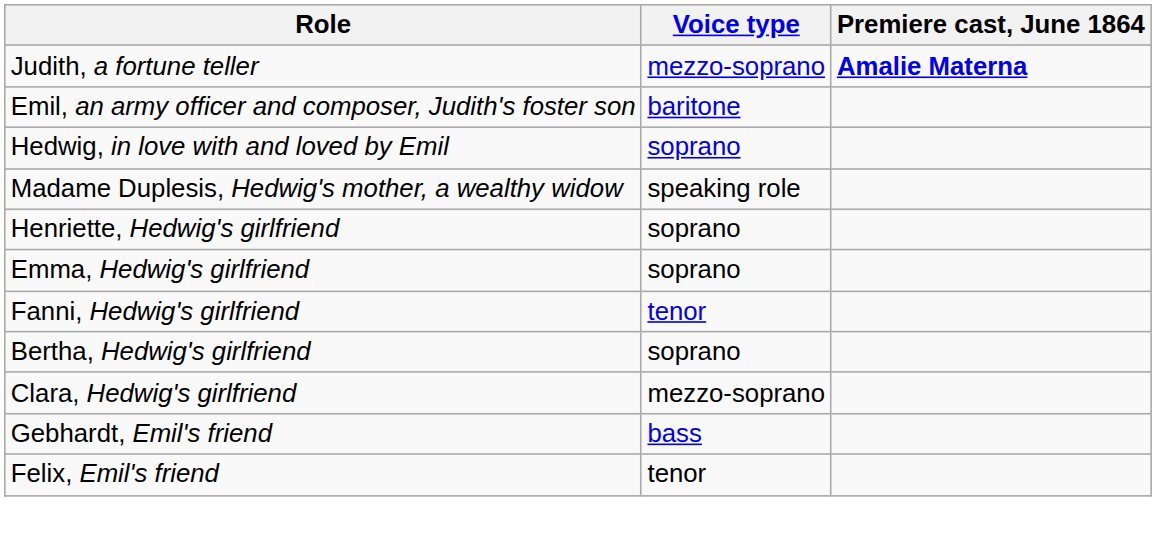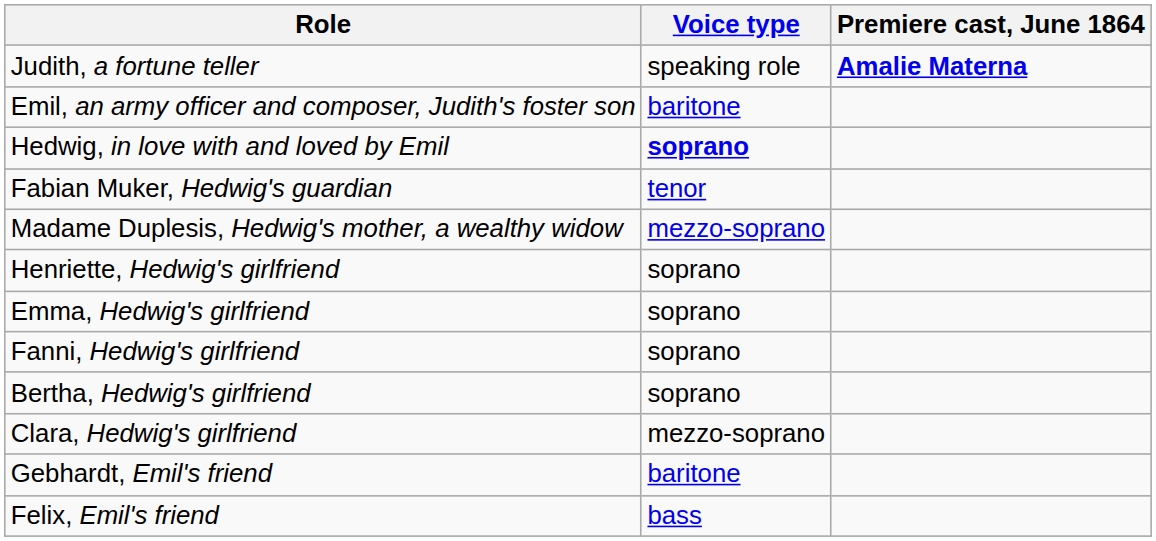Judith, a fortune teller | Voice type: mezzo-soprano -> speaking role
Hedwig, in love with and loved by Emil | Voice type: normal -> bold
+ row: Fabian Muker, Hedwig's guardian | tenor
Madame Duplesis, Hedwig's mother, a wealthy widow | Voice type: speaking role -> mezzo-soprano
Fanni, Hedwig's girlfriend | Voice type: tenor -> soprano
Gebhardt, Emil's friend | Voice type: bass -> baritone
Felix, Emil's friend | Voice type: tenor -> bass
